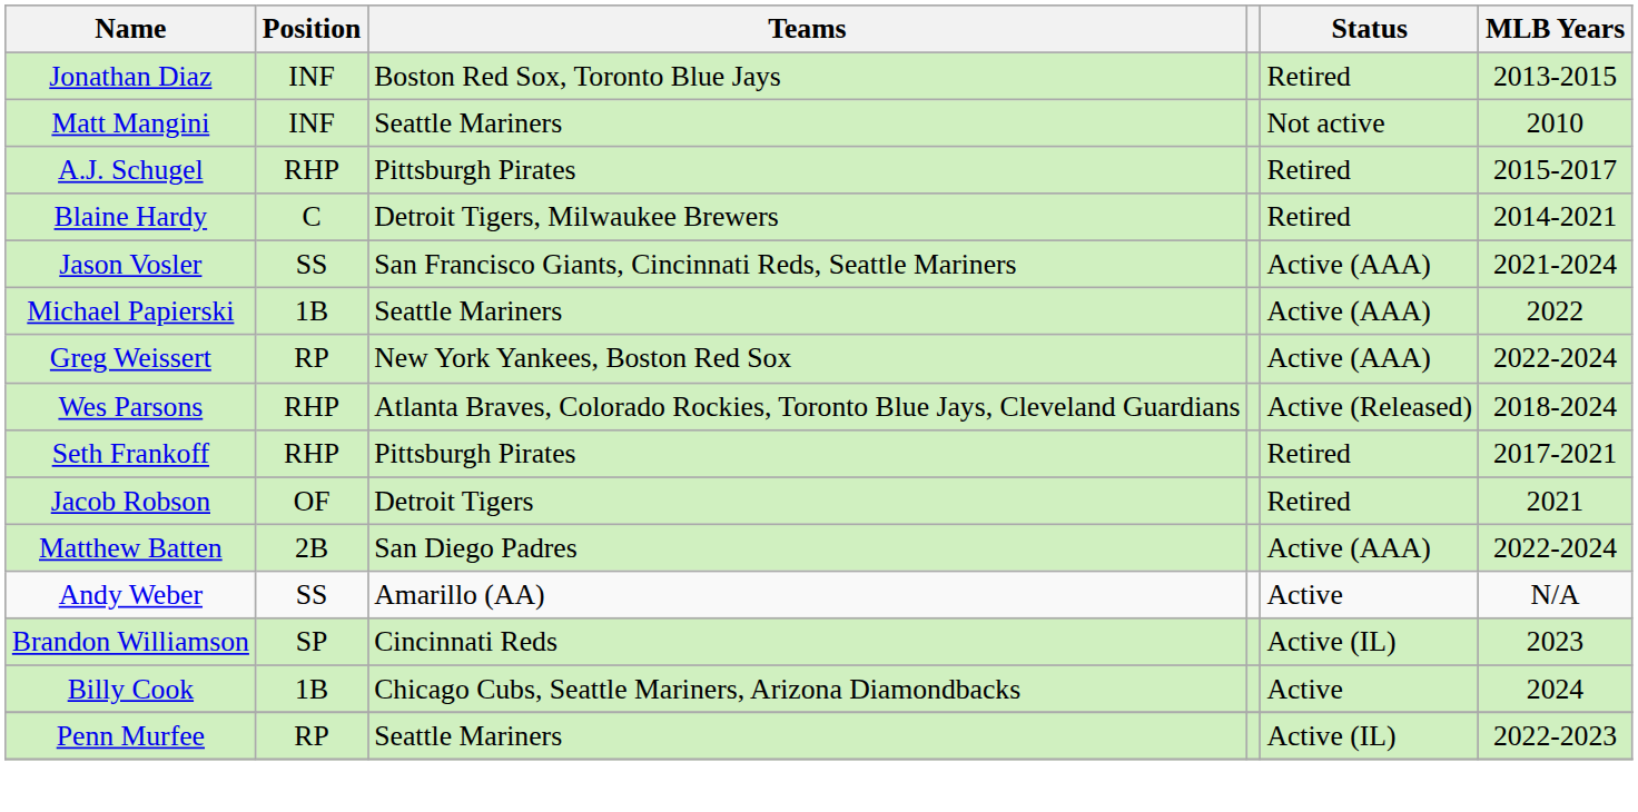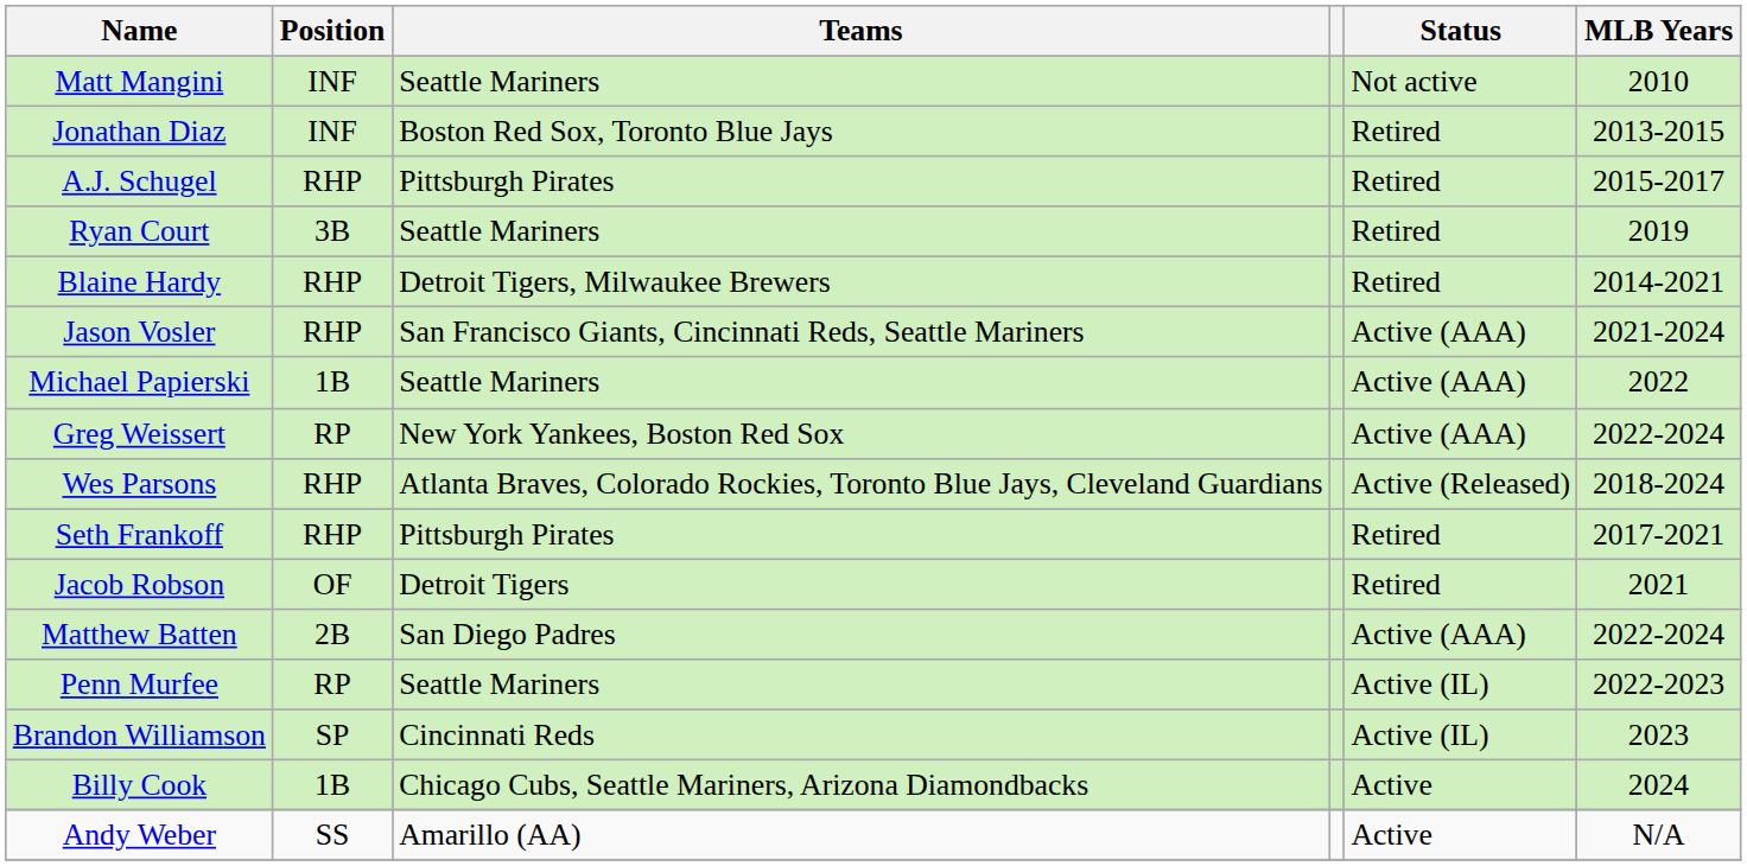rows swapped: Jonathan Diaz <-> Matt Mangini
+ row: Ryan Court | 3B | Seattle Mariners | Retired | 2019
Blaine Hardy | Position: C -> RHP
Jason Vosler | Position: SS -> RHP
rows swapped: Penn Murfee <-> Andy Weber
